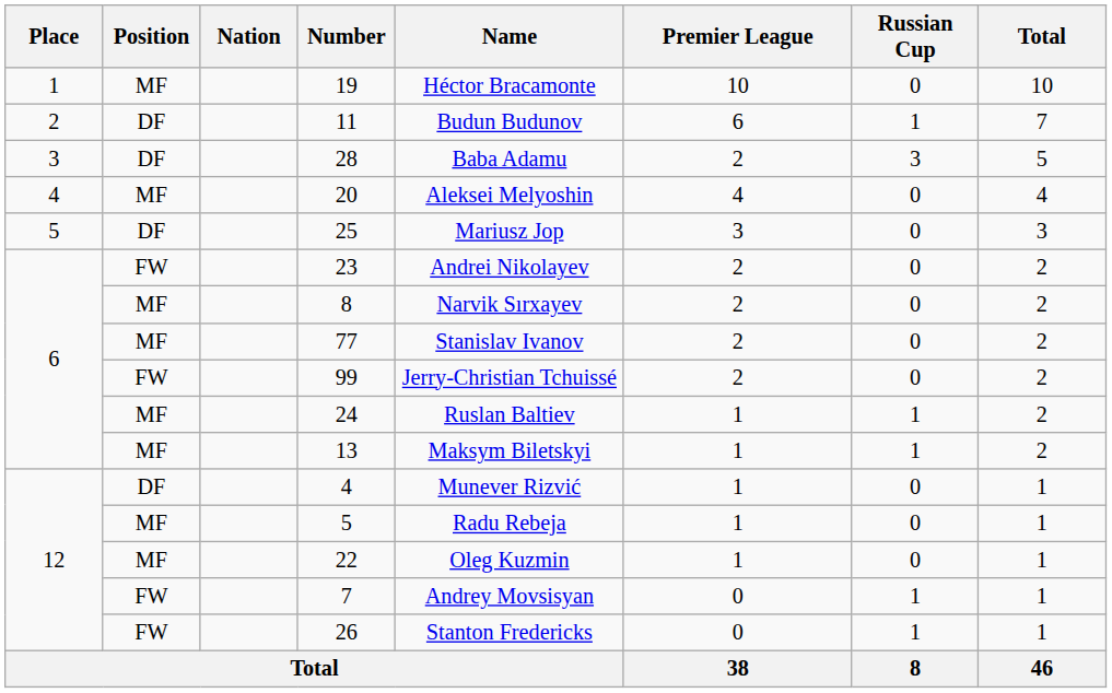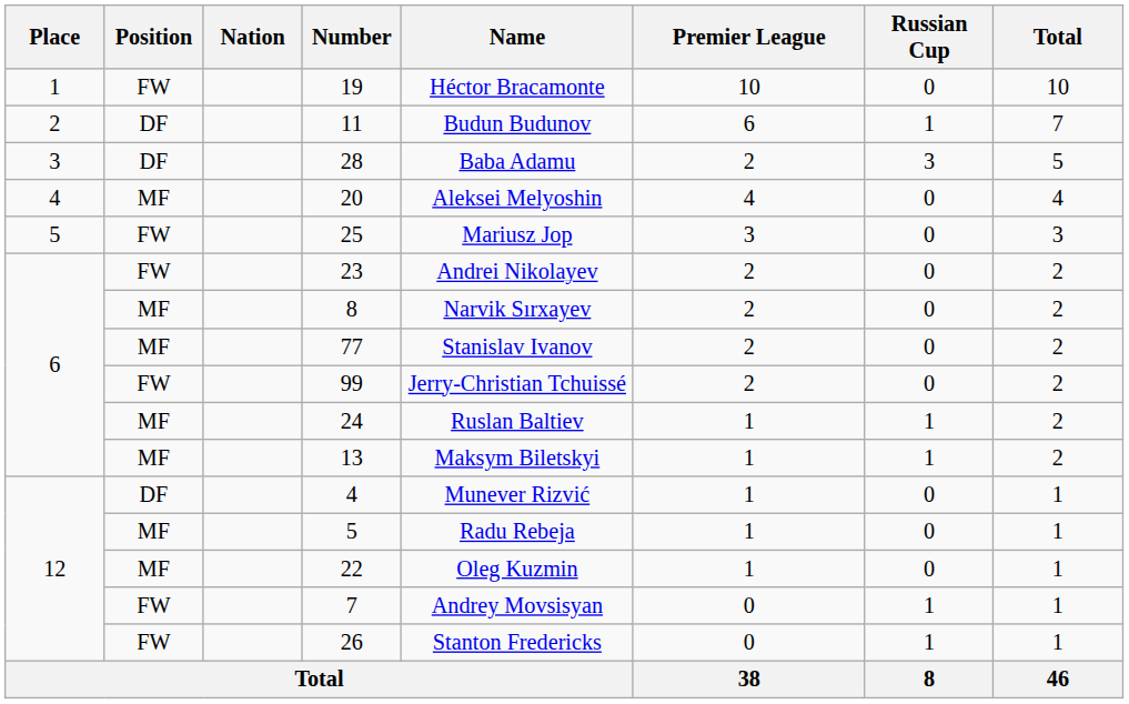19 | Position: MF -> FW
25 | Position: DF -> FW
